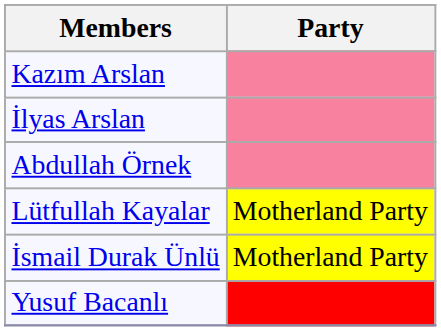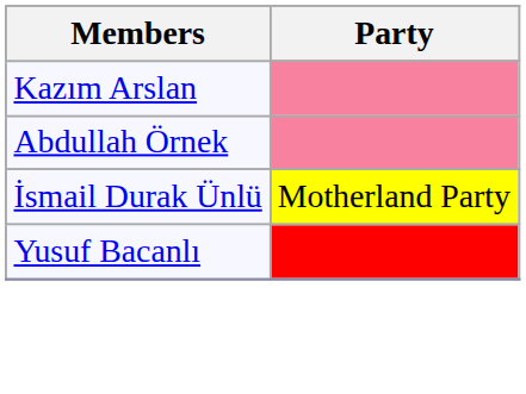- row: İlyas Arslan
- row: Lütfullah Kayalar | Motherland Party
